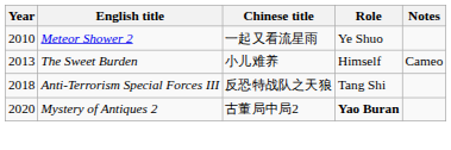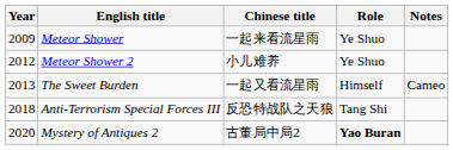+ row: 2009 | Meteor Shower | 一起来看流星雨 | Ye Shuo
Meteor Shower 2 | Year: 2010 -> 2012
Meteor Shower 2 | Chinese title: 一起又看流星雨 -> 小儿难养
The Sweet Burden | Chinese title: 小儿难养 -> 一起又看流星雨
